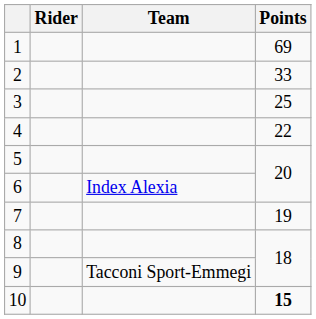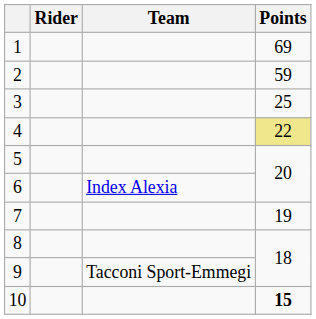2 | Points: 33 -> 59
4 | Points: no background -> khaki background
